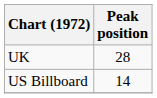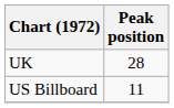US Billboard | Peak position: 14 -> 11
